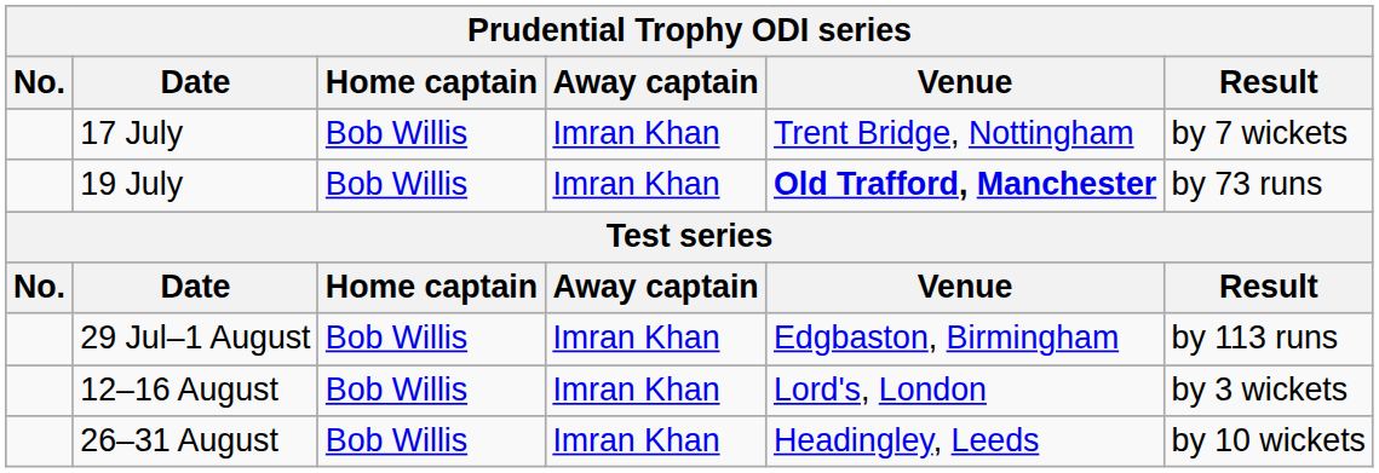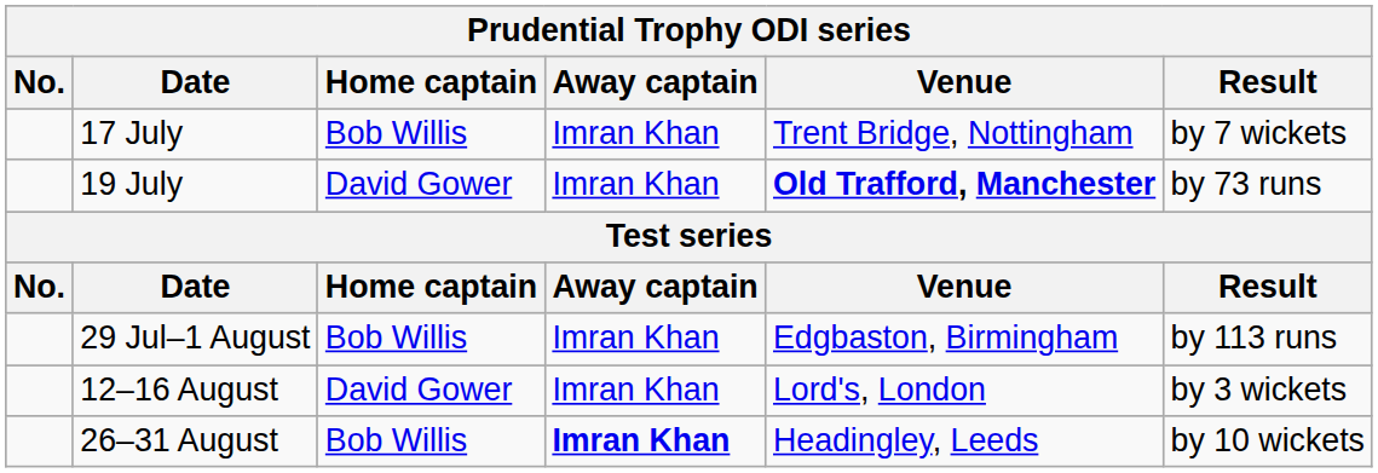19 July | Home captain: Bob Willis -> David Gower
12–16 August | Home captain: Bob Willis -> David Gower
26–31 August | Away captain: normal -> bold
